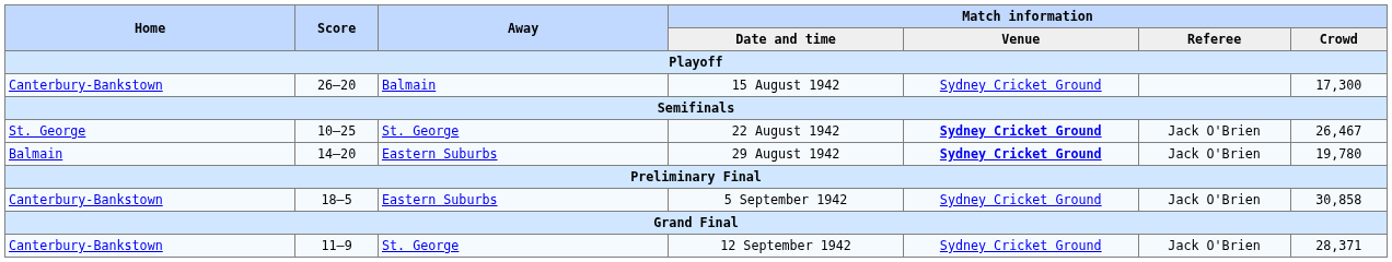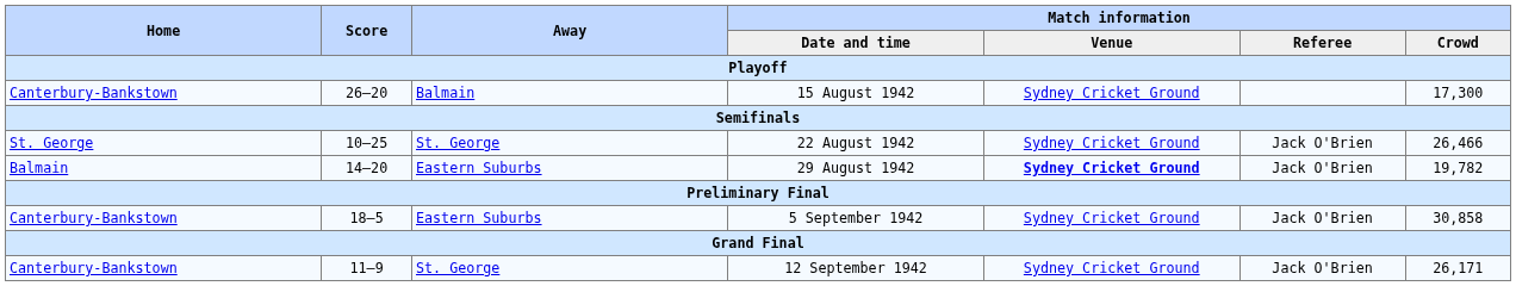22 August 1942 | Match information / Venue: bold -> normal
22 August 1942 | Match information / Crowd: 26,467 -> 26,466
29 August 1942 | Match information / Crowd: 19,780 -> 19,782
12 September 1942 | Match information / Crowd: 28,371 -> 26,171
